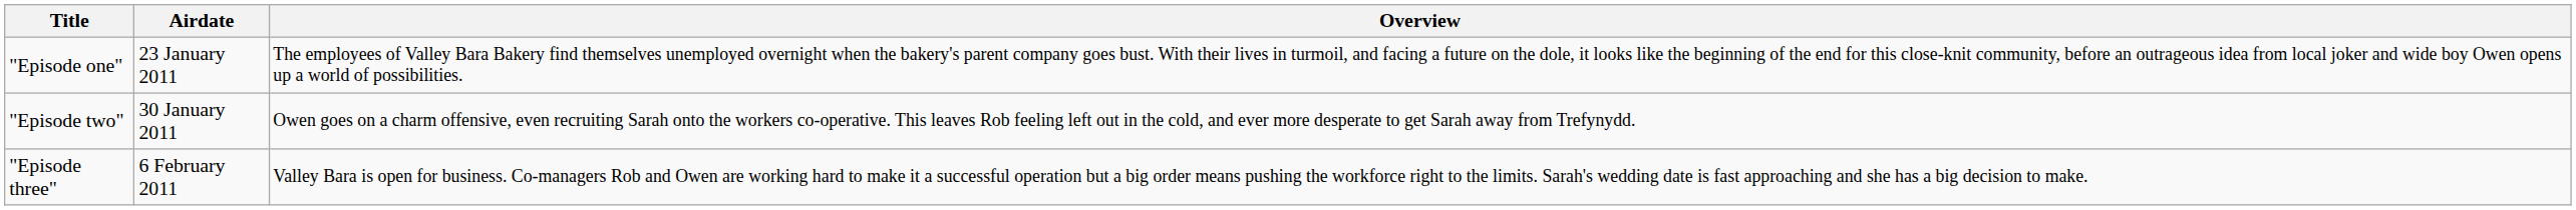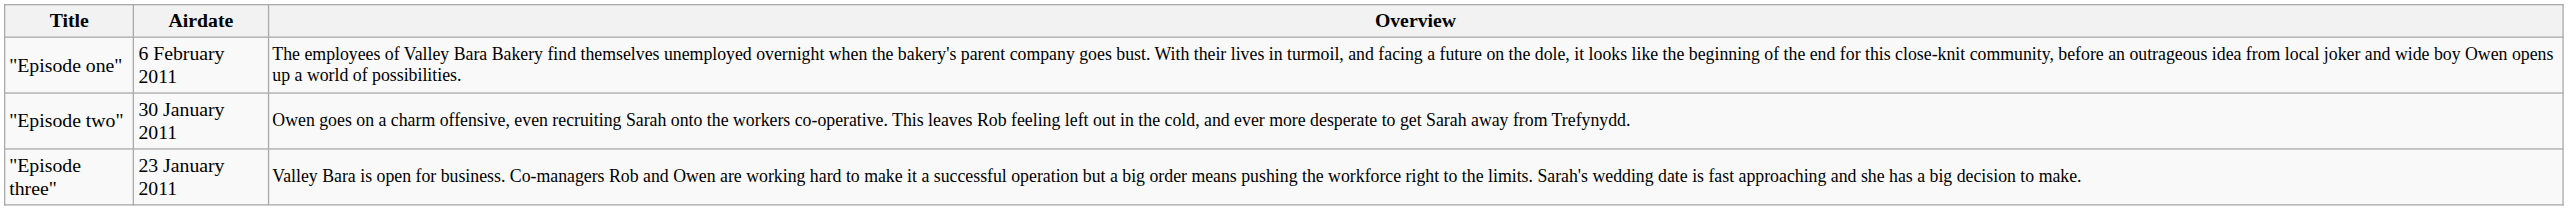"Episode one" | Airdate: 23 January 2011 -> 6 February 2011
"Episode three" | Airdate: 6 February 2011 -> 23 January 2011
